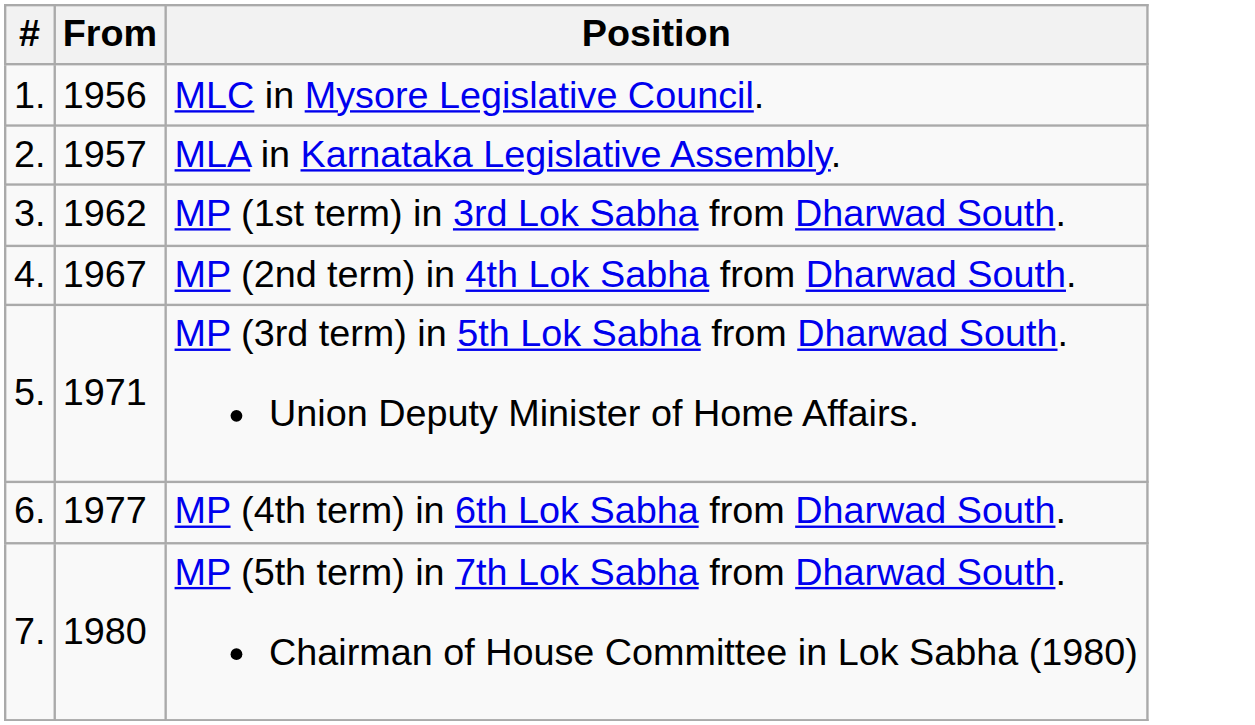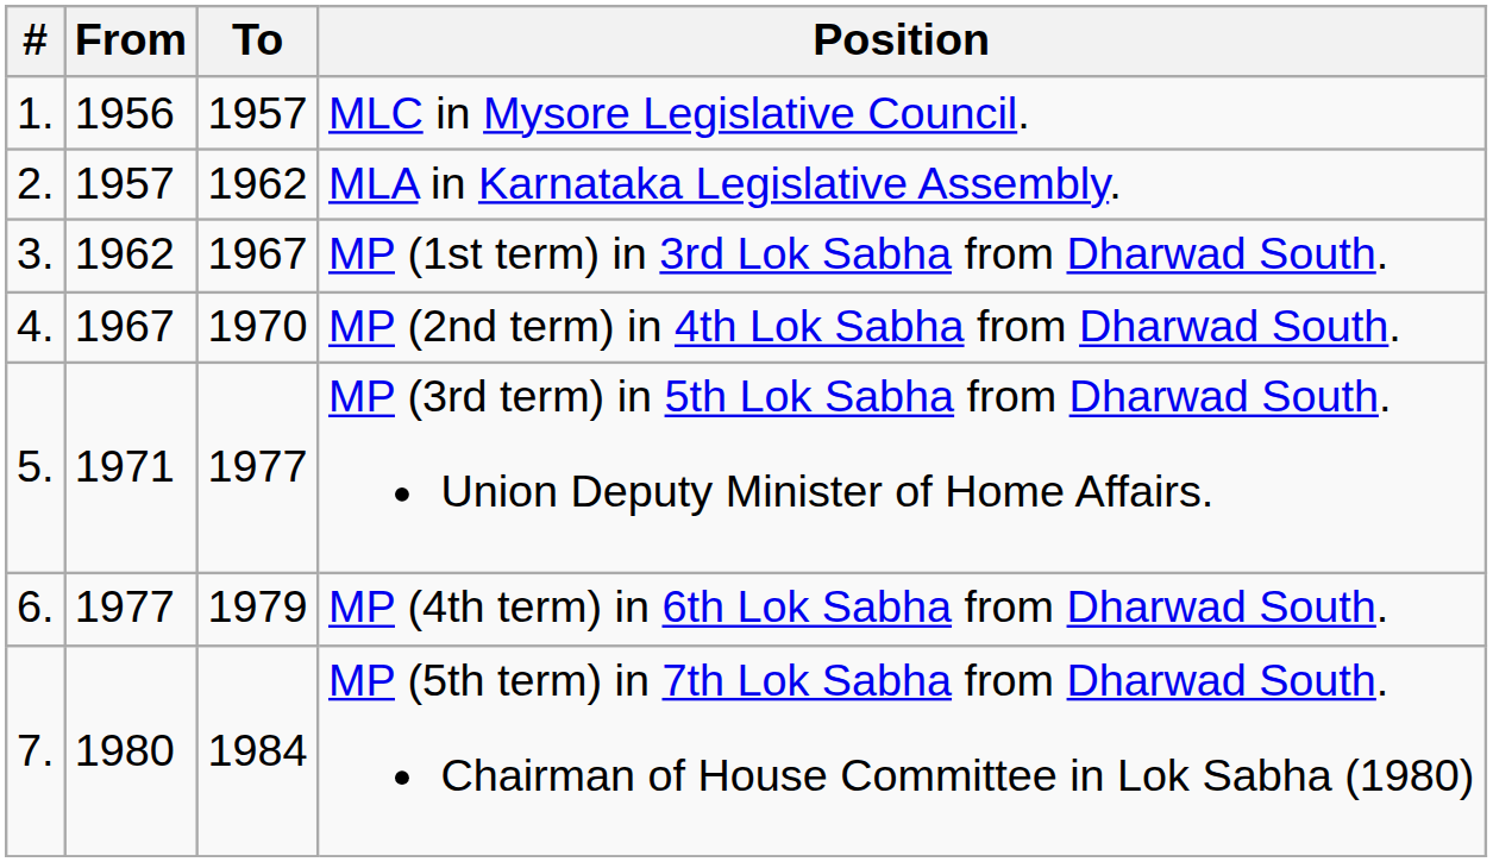+ column: To | 1957 | 1962 | 1967 | 1970 | 1977 | 1979 | 1984
